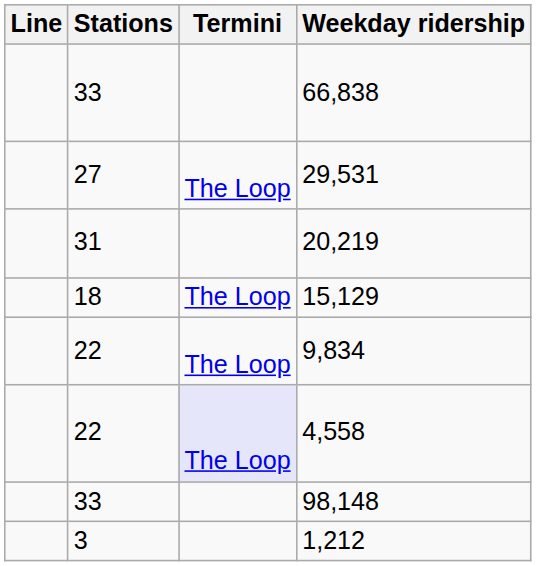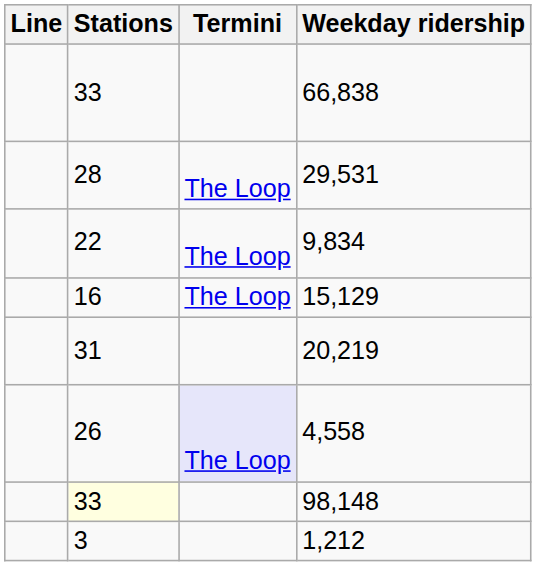29,531 | Stations: 27 -> 28
rows swapped: 20,219 <-> 9,834
15,129 | Stations: 18 -> 16
4,558 | Stations: 22 -> 26
98,148 | Stations: no background -> lightyellow background
